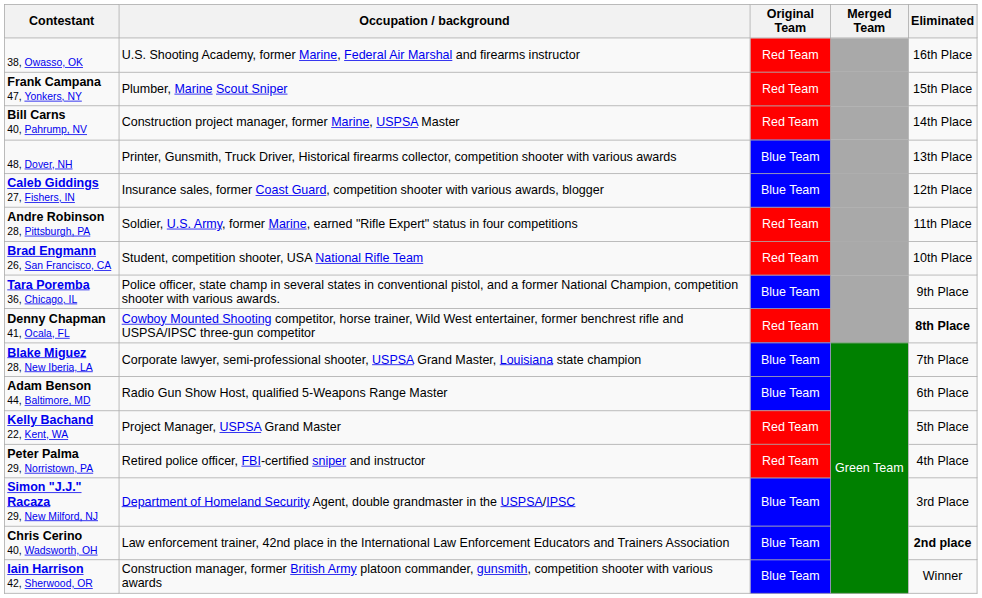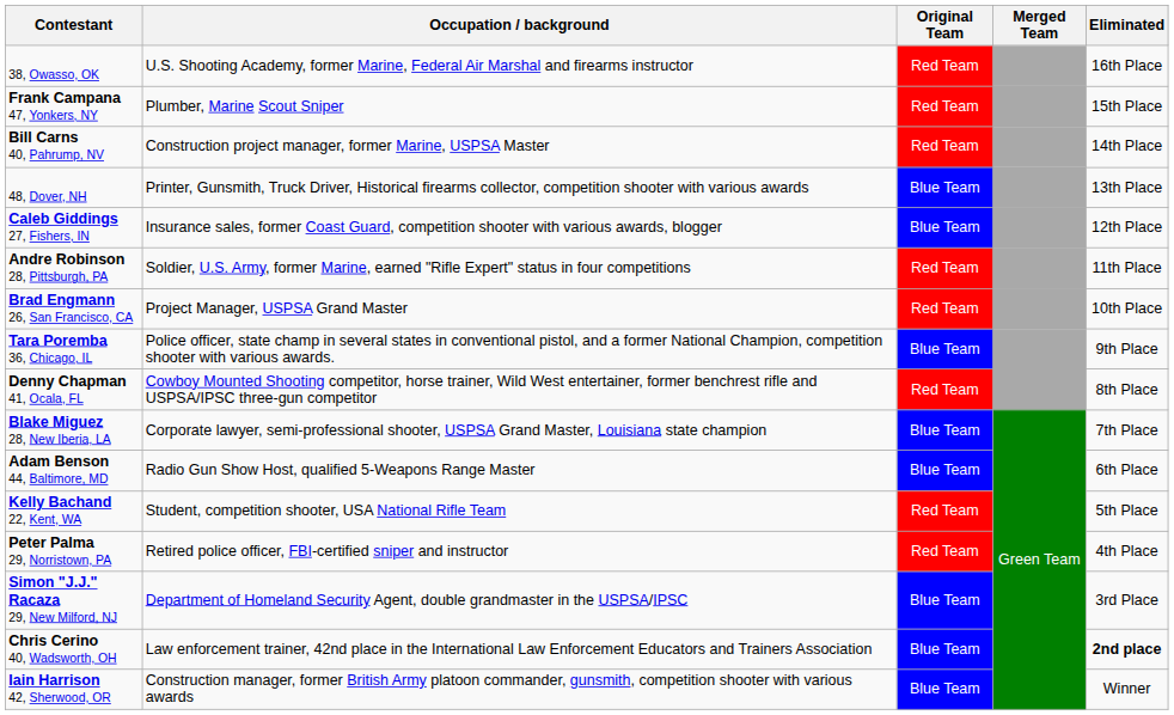Brad Engmann 26, San Francisco, CA | Occupation / background: Student, competition shooter, USA National Rifle Team -> Project Manager, USPSA Grand Master
Denny Chapman 41, Ocala, FL | Eliminated: bold -> normal
Kelly Bachand 22, Kent, WA | Occupation / background: Project Manager, USPSA Grand Master -> Student, competition shooter, USA National Rifle Team
